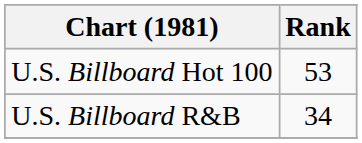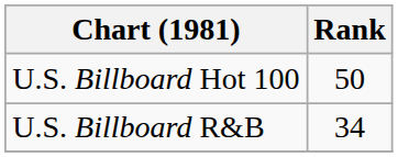U.S. Billboard Hot 100 | Rank: 53 -> 50
